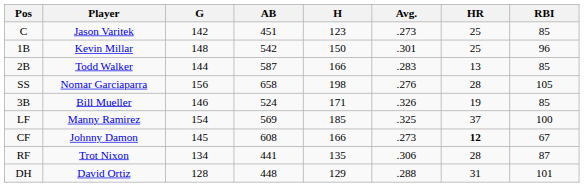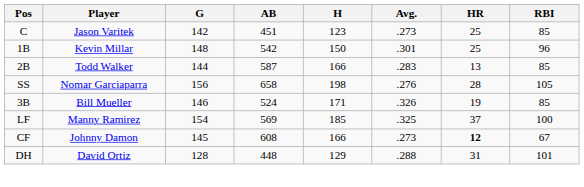- row: RF | Trot Nixon | 134 | 441 | 135 | .306 | 28 | 87
